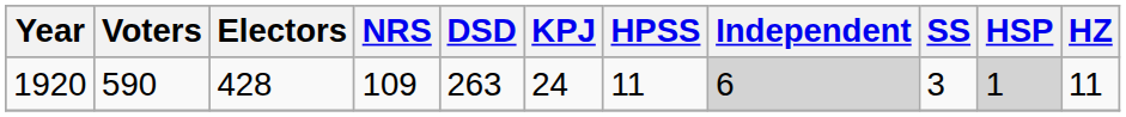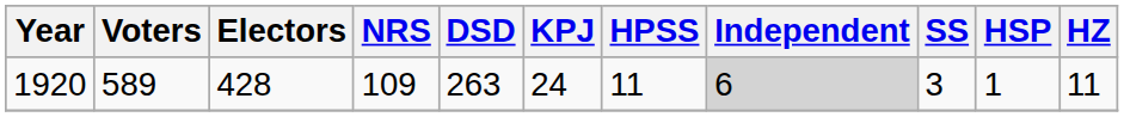1920 | Voters: 590 -> 589
1920 | HSP: lightgrey background -> no background
